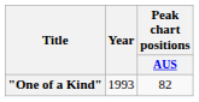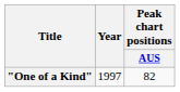"One of a Kind" | Year: 1993 -> 1997
